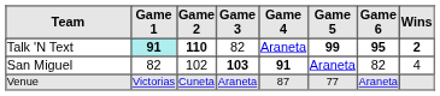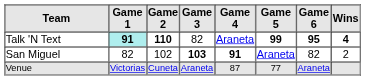Talk 'N Text | Wins: 2 -> 4
San Miguel | Wins: 4 -> 2
